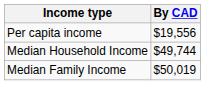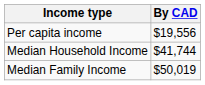Median Household Income | By CAD: $49,744 -> $41,744
